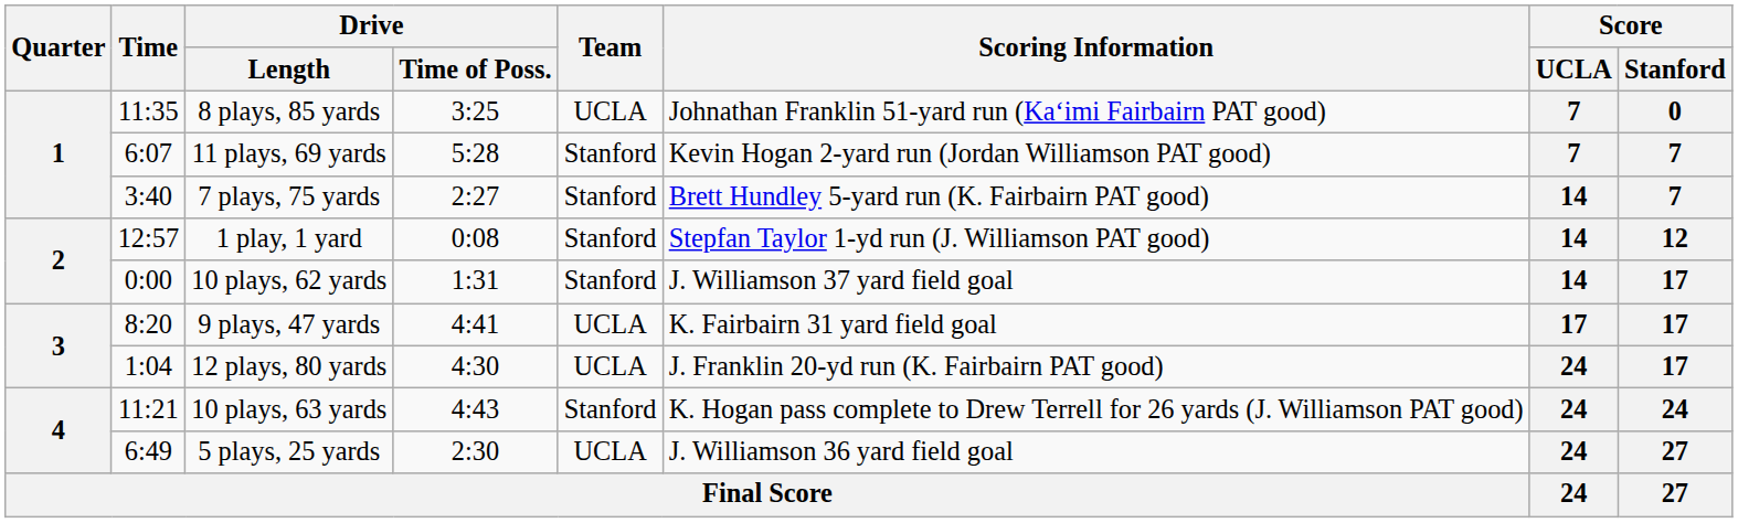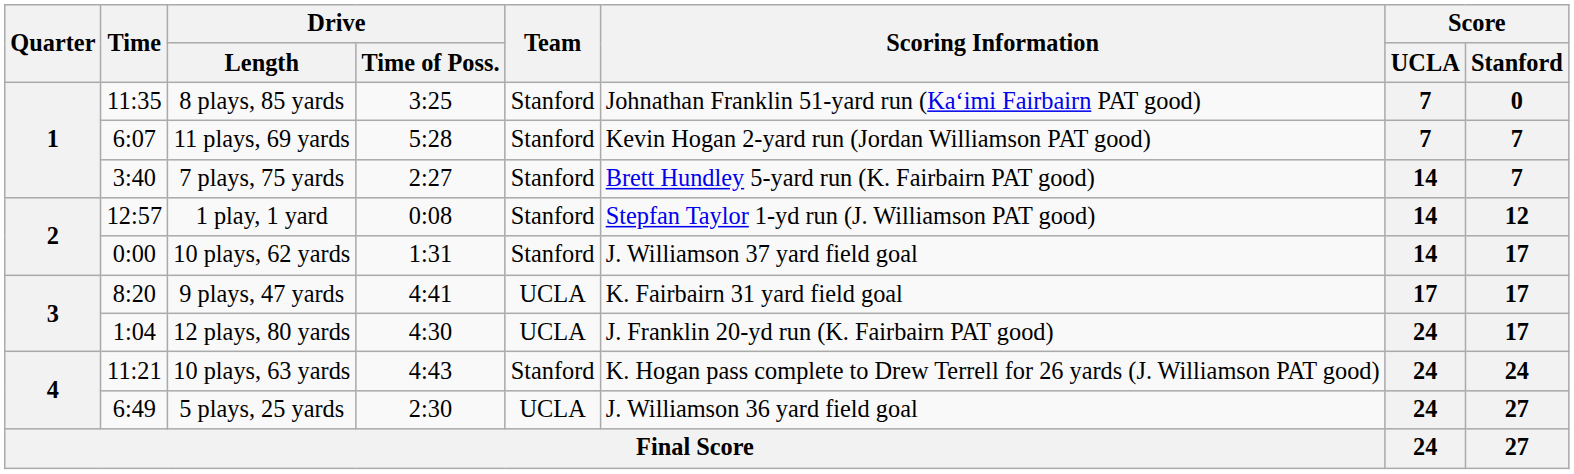8 plays, 85 yards | Team: UCLA -> Stanford
